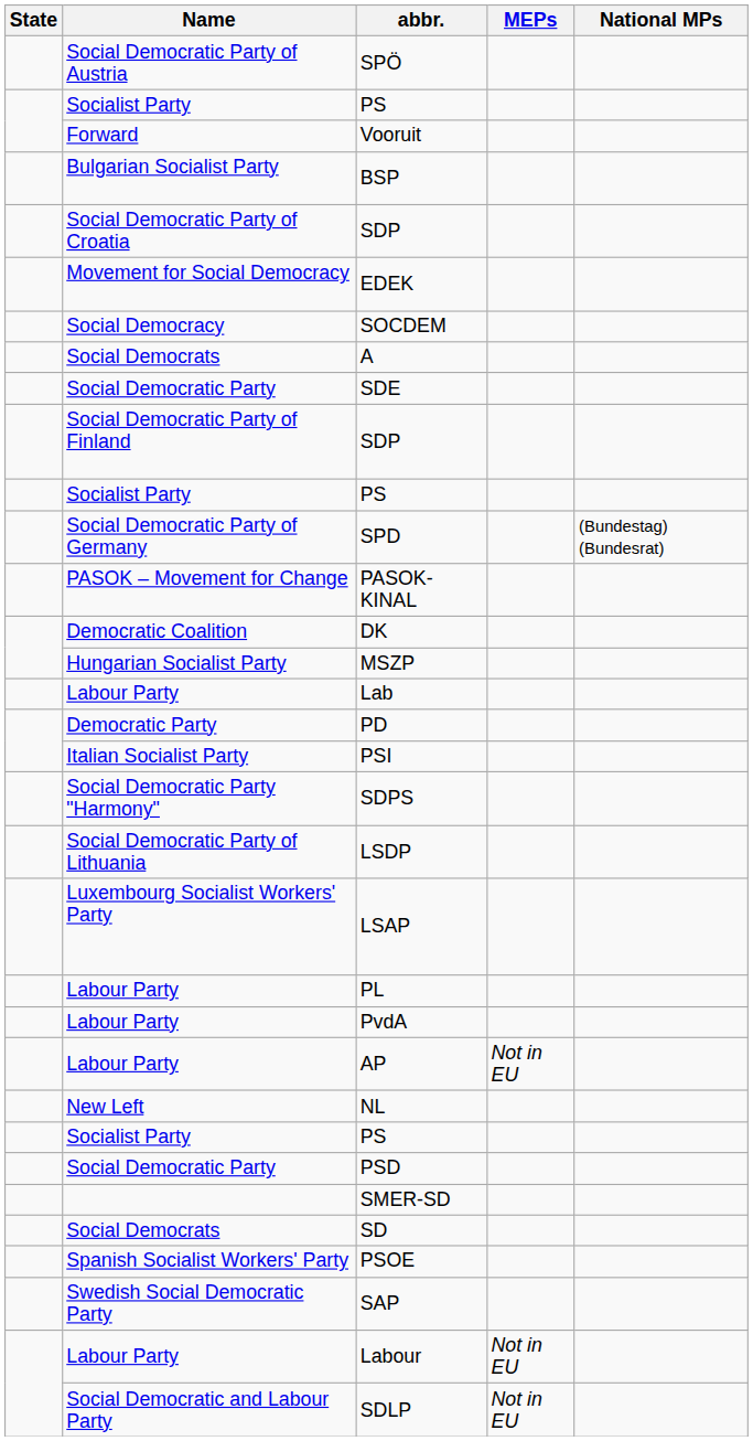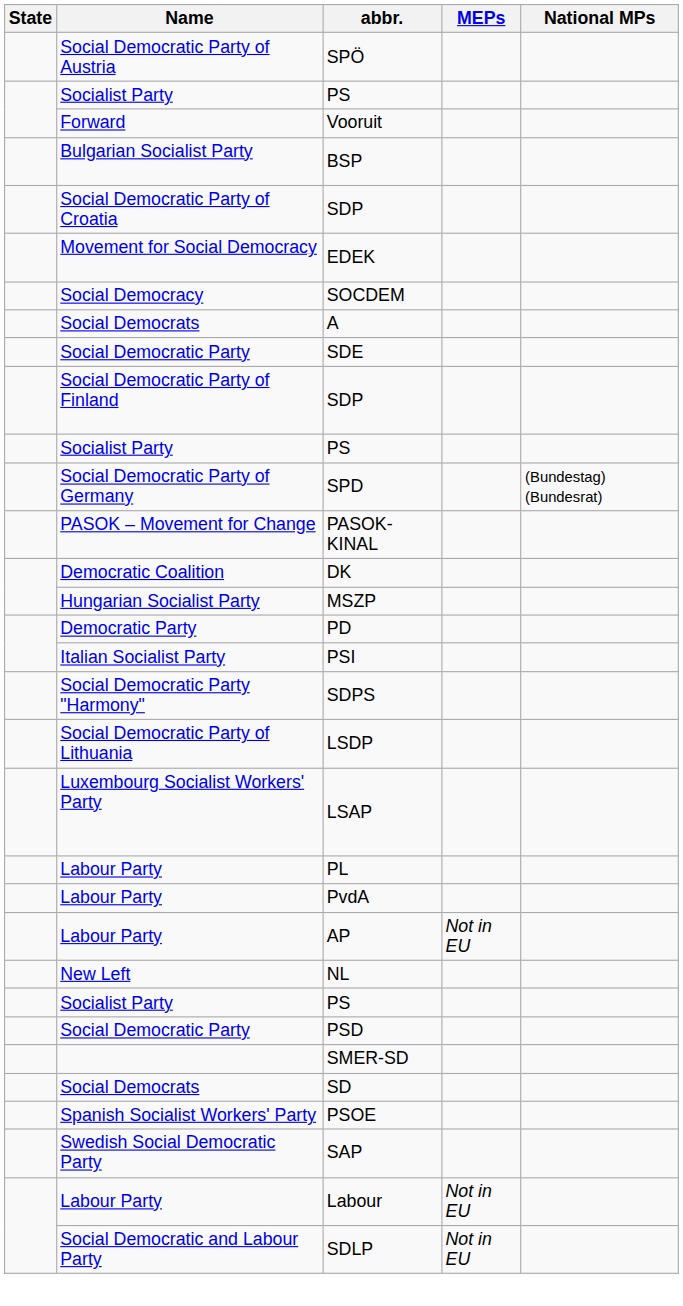- row: Labour Party | Lab
